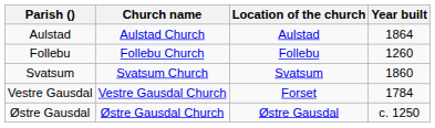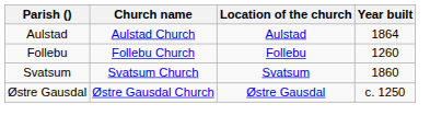- row: Vestre Gausdal | Vestre Gausdal Church | Forset | 1784
